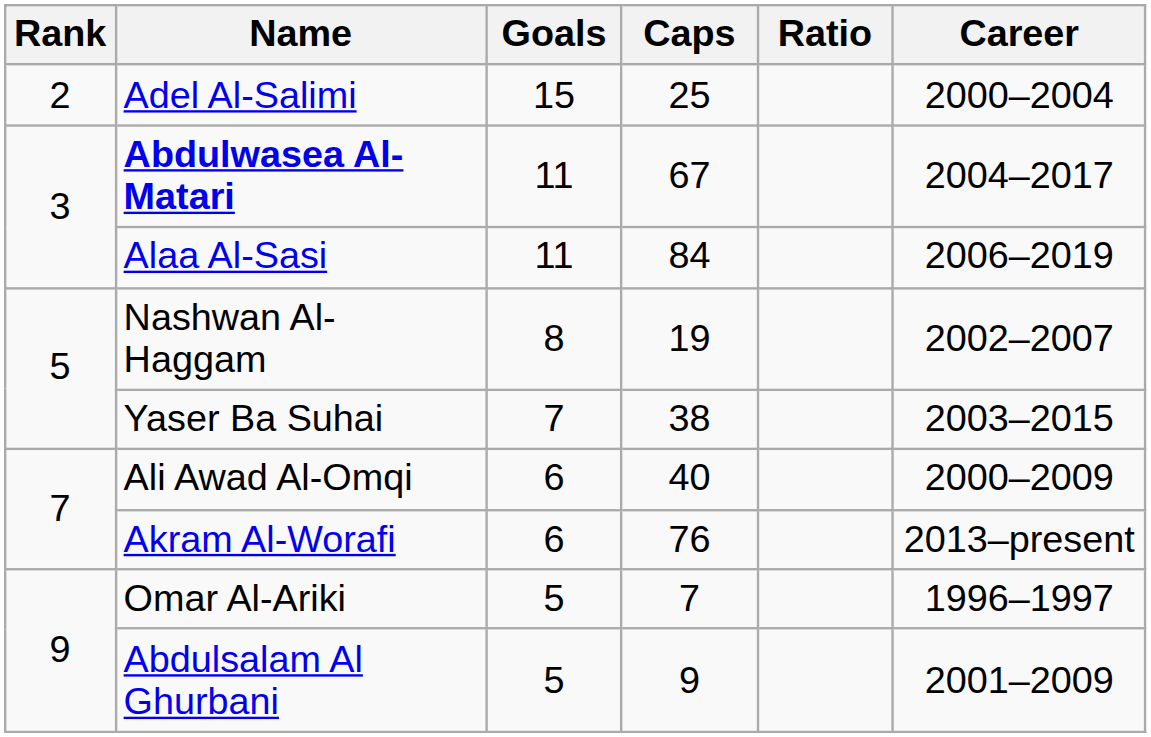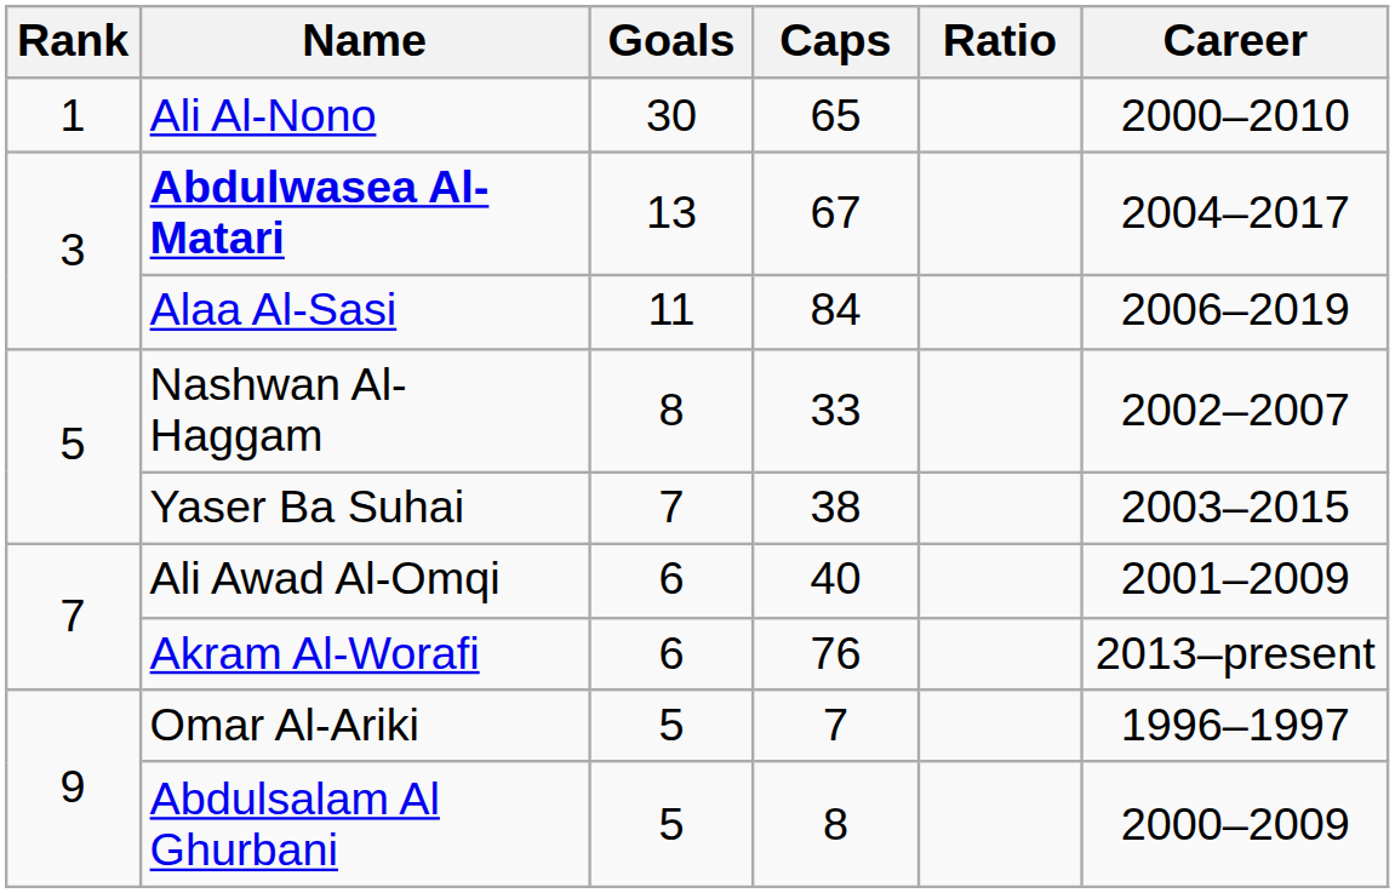+ row: 1 | Ali Al-Nono | 30 | 65 | 2000–2010
- row: 2 | Adel Al-Salimi | 15 | 25 | 2000–2004
Abdulwasea Al-Matari | Goals: 11 -> 13
Nashwan Al-Haggam | Caps: 19 -> 33
Ali Awad Al-Omqi | Career: 2000–2009 -> 2001–2009
Abdulsalam Al Ghurbani | Caps: 9 -> 8
Abdulsalam Al Ghurbani | Career: 2001–2009 -> 2000–2009
